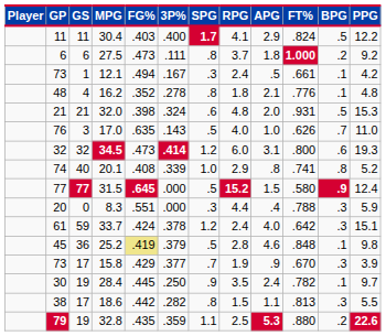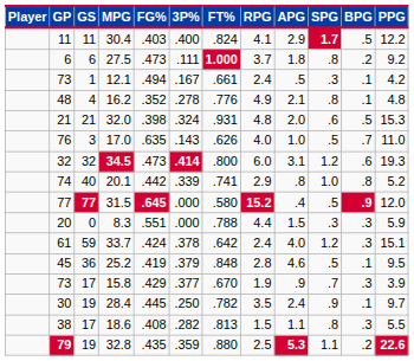columns swapped: FT% <-> SPG
16.2 | RPG: 1.8 -> 4.9
20.1 | FG%: .408 -> .442
31.5 | APG: 1.5 -> .4
31.5 | PPG: 12.4 -> 12.0
8.3 | APG: .4 -> 1.5
25.2 | FG%: khaki background -> no background
25.2 | PPG: 9.8 -> 9.5
18.6 | FG%: .442 -> .408
